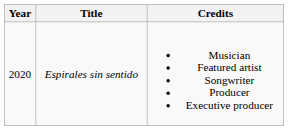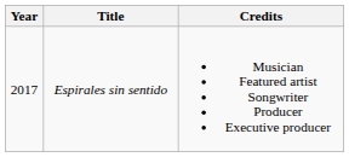Espirales sin sentido | Year: 2020 -> 2017
